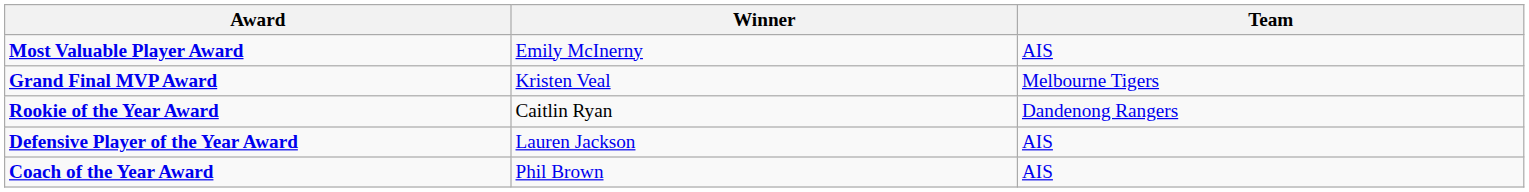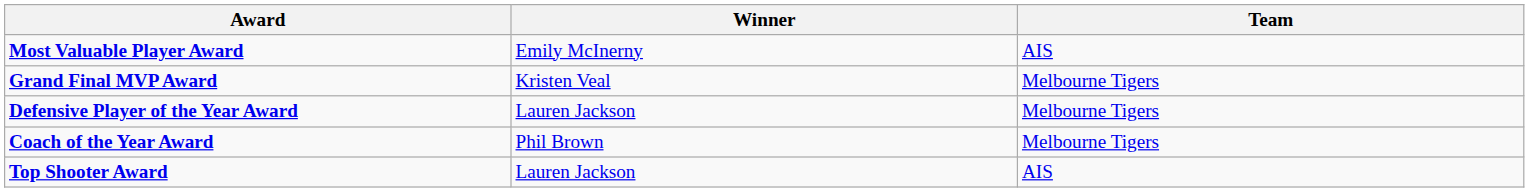- row: Rookie of the Year Award | Caitlin Ryan | Dandenong Rangers
Defensive Player of the Year Award | Team: AIS -> Melbourne Tigers
Coach of the Year Award | Team: AIS -> Melbourne Tigers
+ row: Top Shooter Award | Lauren Jackson | AIS
